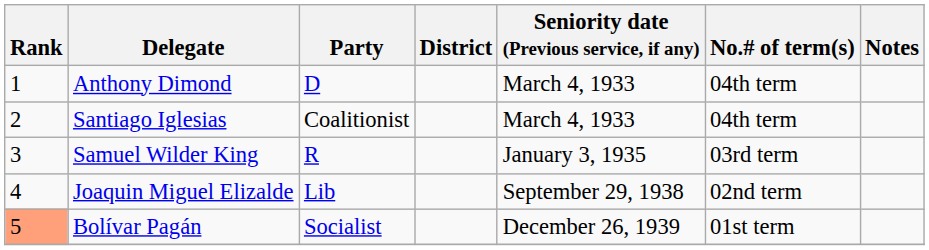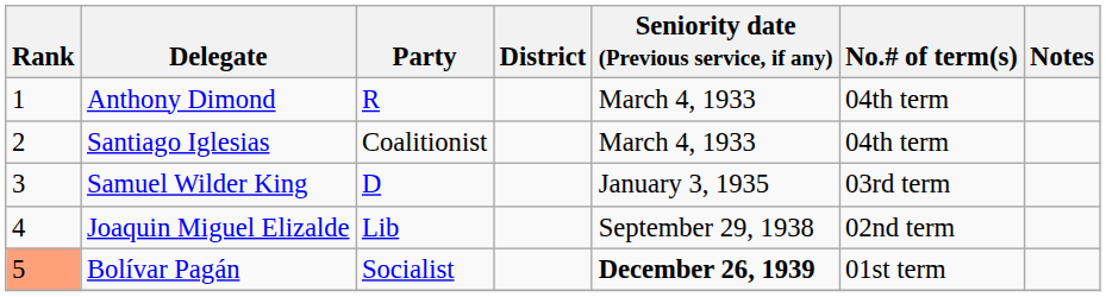Anthony Dimond | Party: D -> R
Samuel Wilder King | Party: R -> D
Bolívar Pagán | Seniority date (Previous service, if any): normal -> bold
